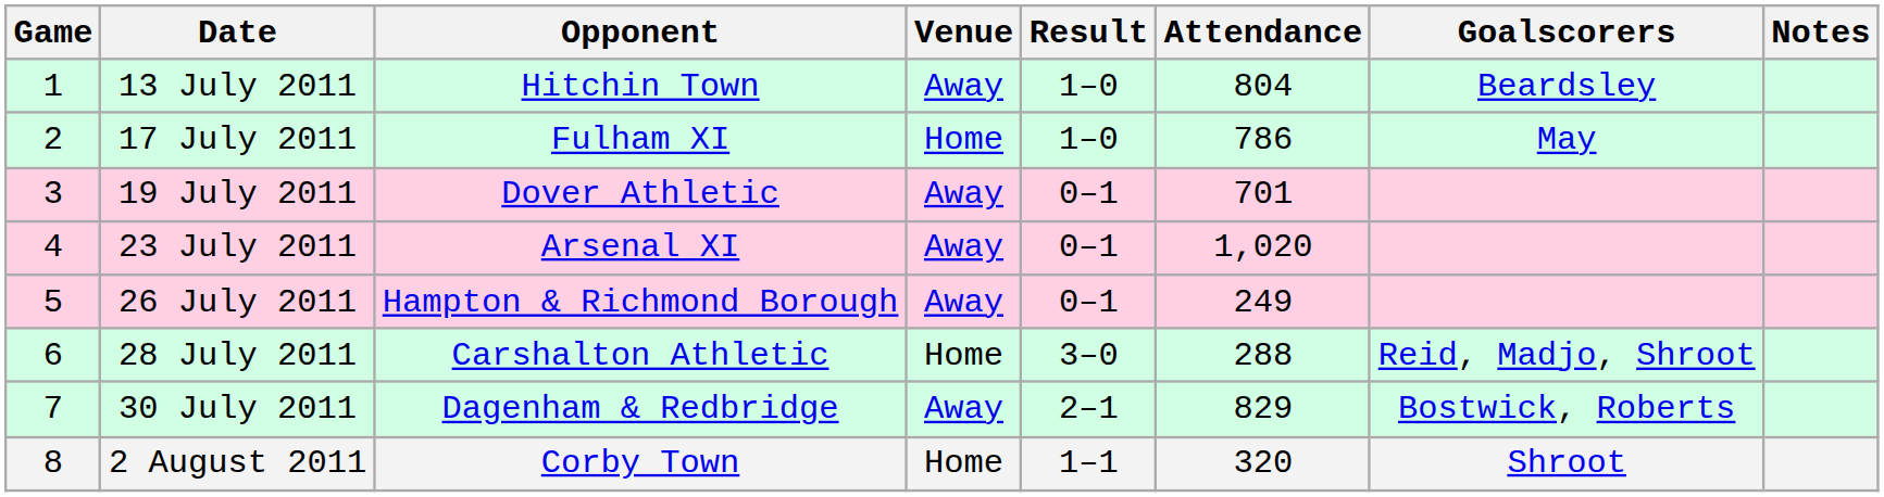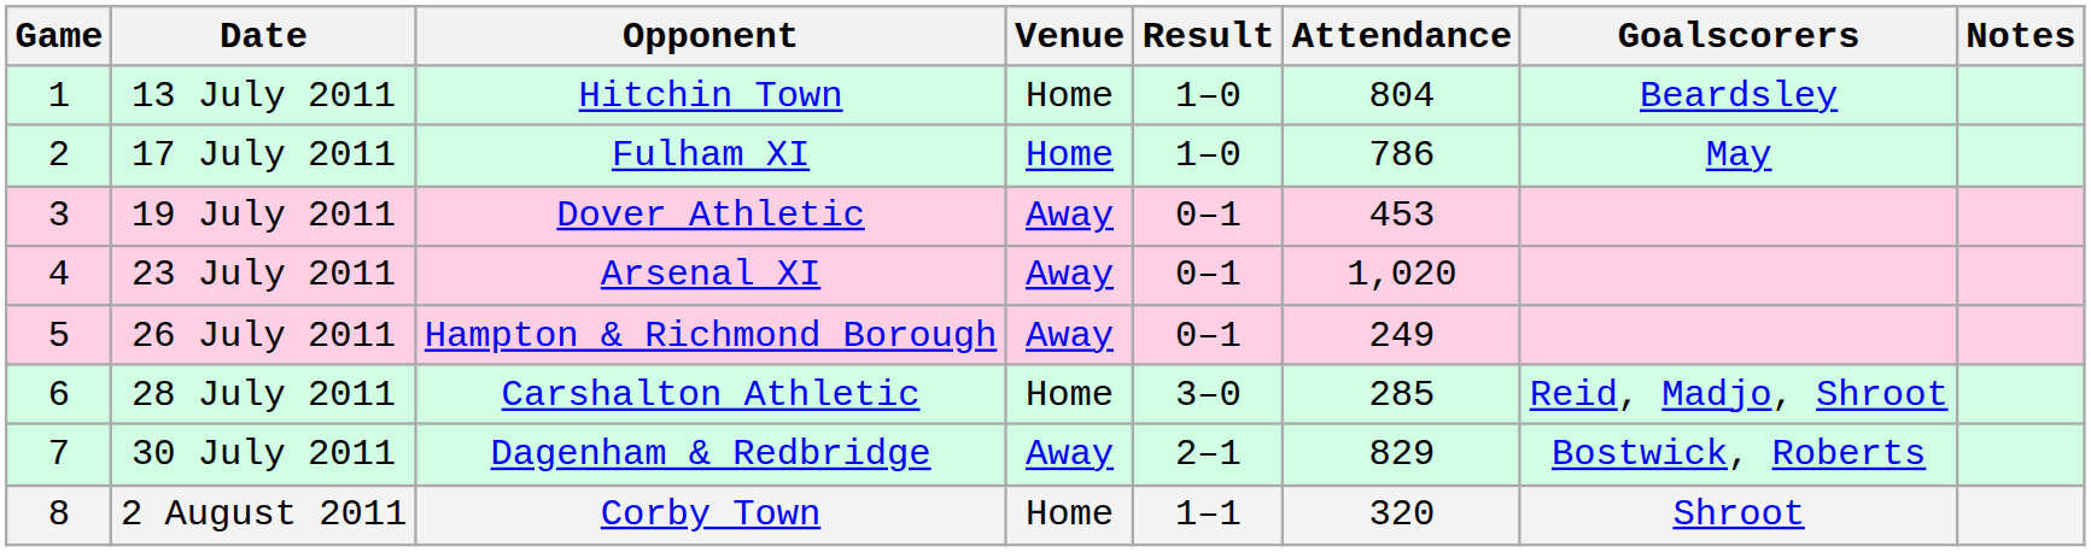13 July 2011 | Venue: Away -> Home
19 July 2011 | Attendance: 701 -> 453
28 July 2011 | Attendance: 288 -> 285
